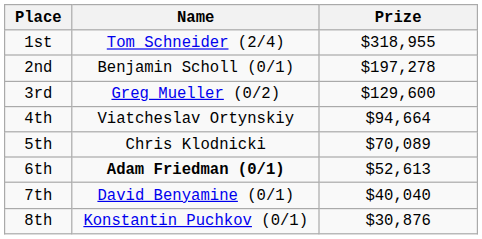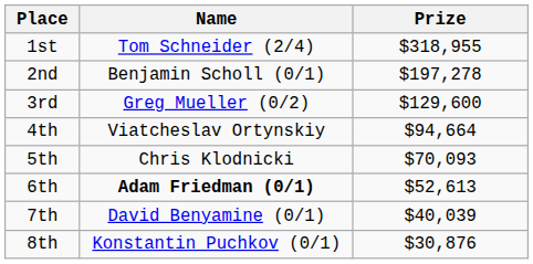5th | Prize: $70,089 -> $70,093
7th | Prize: $40,040 -> $40,039
